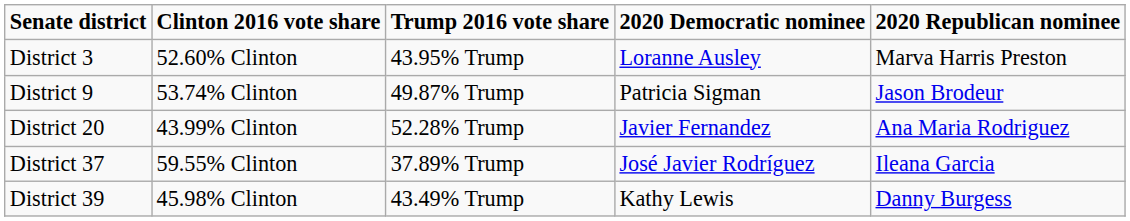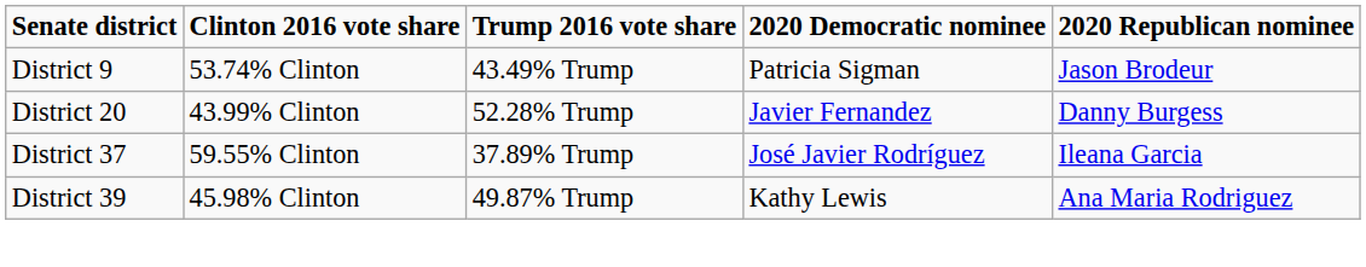- row: District 3 | 52.60% Clinton | 43.95% Trump | Loranne Ausley | Marva Harris Preston
District 9 | Trump 2016 vote share: 49.87% Trump -> 43.49% Trump
District 20 | 2020 Republican nominee: Ana Maria Rodriguez -> Danny Burgess
District 39 | Trump 2016 vote share: 43.49% Trump -> 49.87% Trump
District 39 | 2020 Republican nominee: Danny Burgess -> Ana Maria Rodriguez
